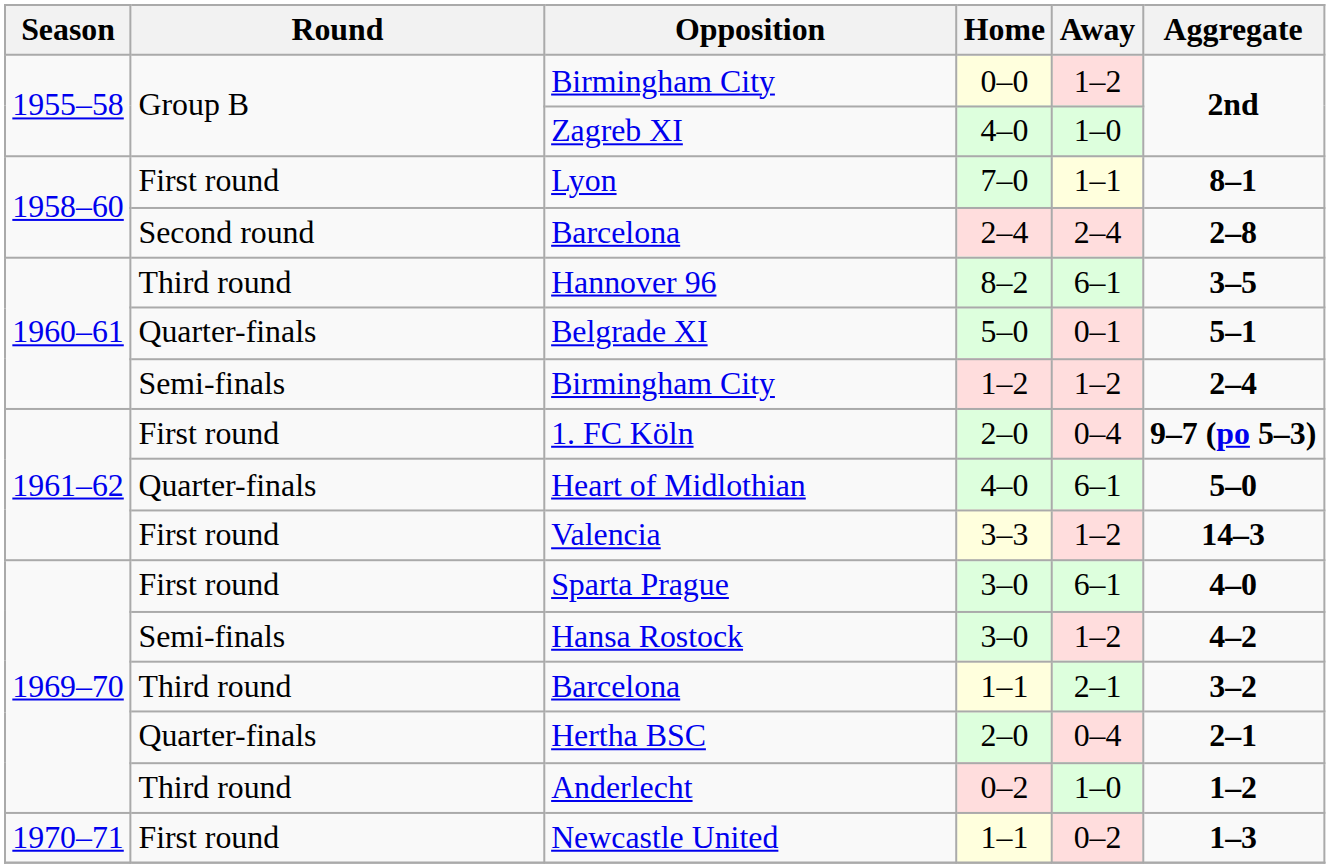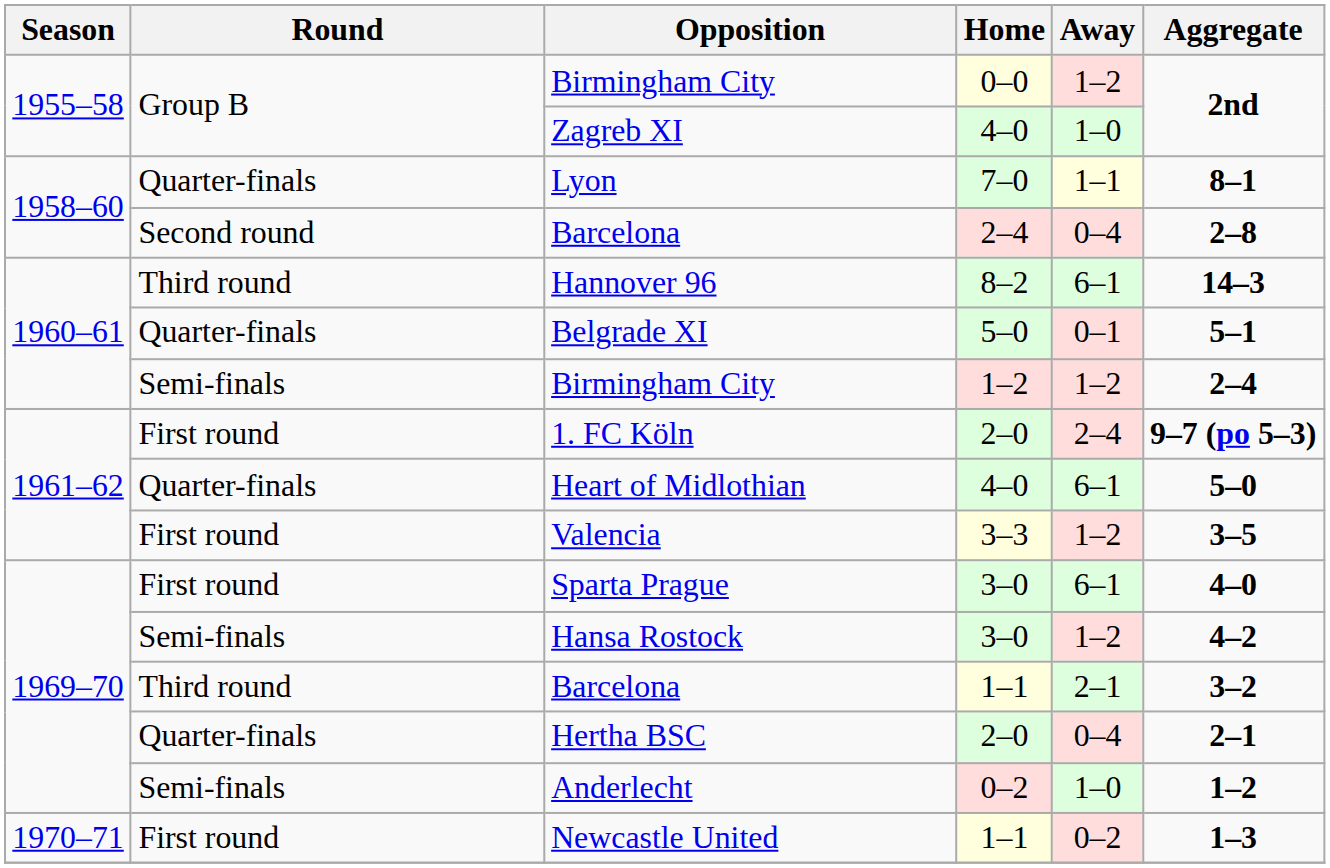Lyon | Round: First round -> Quarter-finals
Barcelona / 2–4 | Away: 2–4 -> 0–4
Hannover 96 | Aggregate: 3–5 -> 14–3
1. FC Köln | Away: 0–4 -> 2–4
Valencia | Aggregate: 14–3 -> 3–5
Anderlecht | Round: Third round -> Semi-finals
